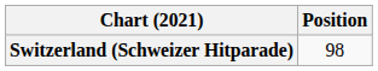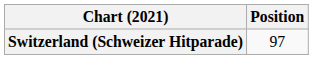Switzerland (Schweizer Hitparade) | Position: 98 -> 97
